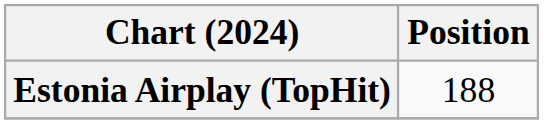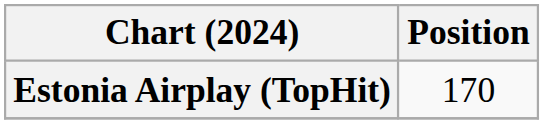Estonia Airplay (TopHit) | Position: 188 -> 170
